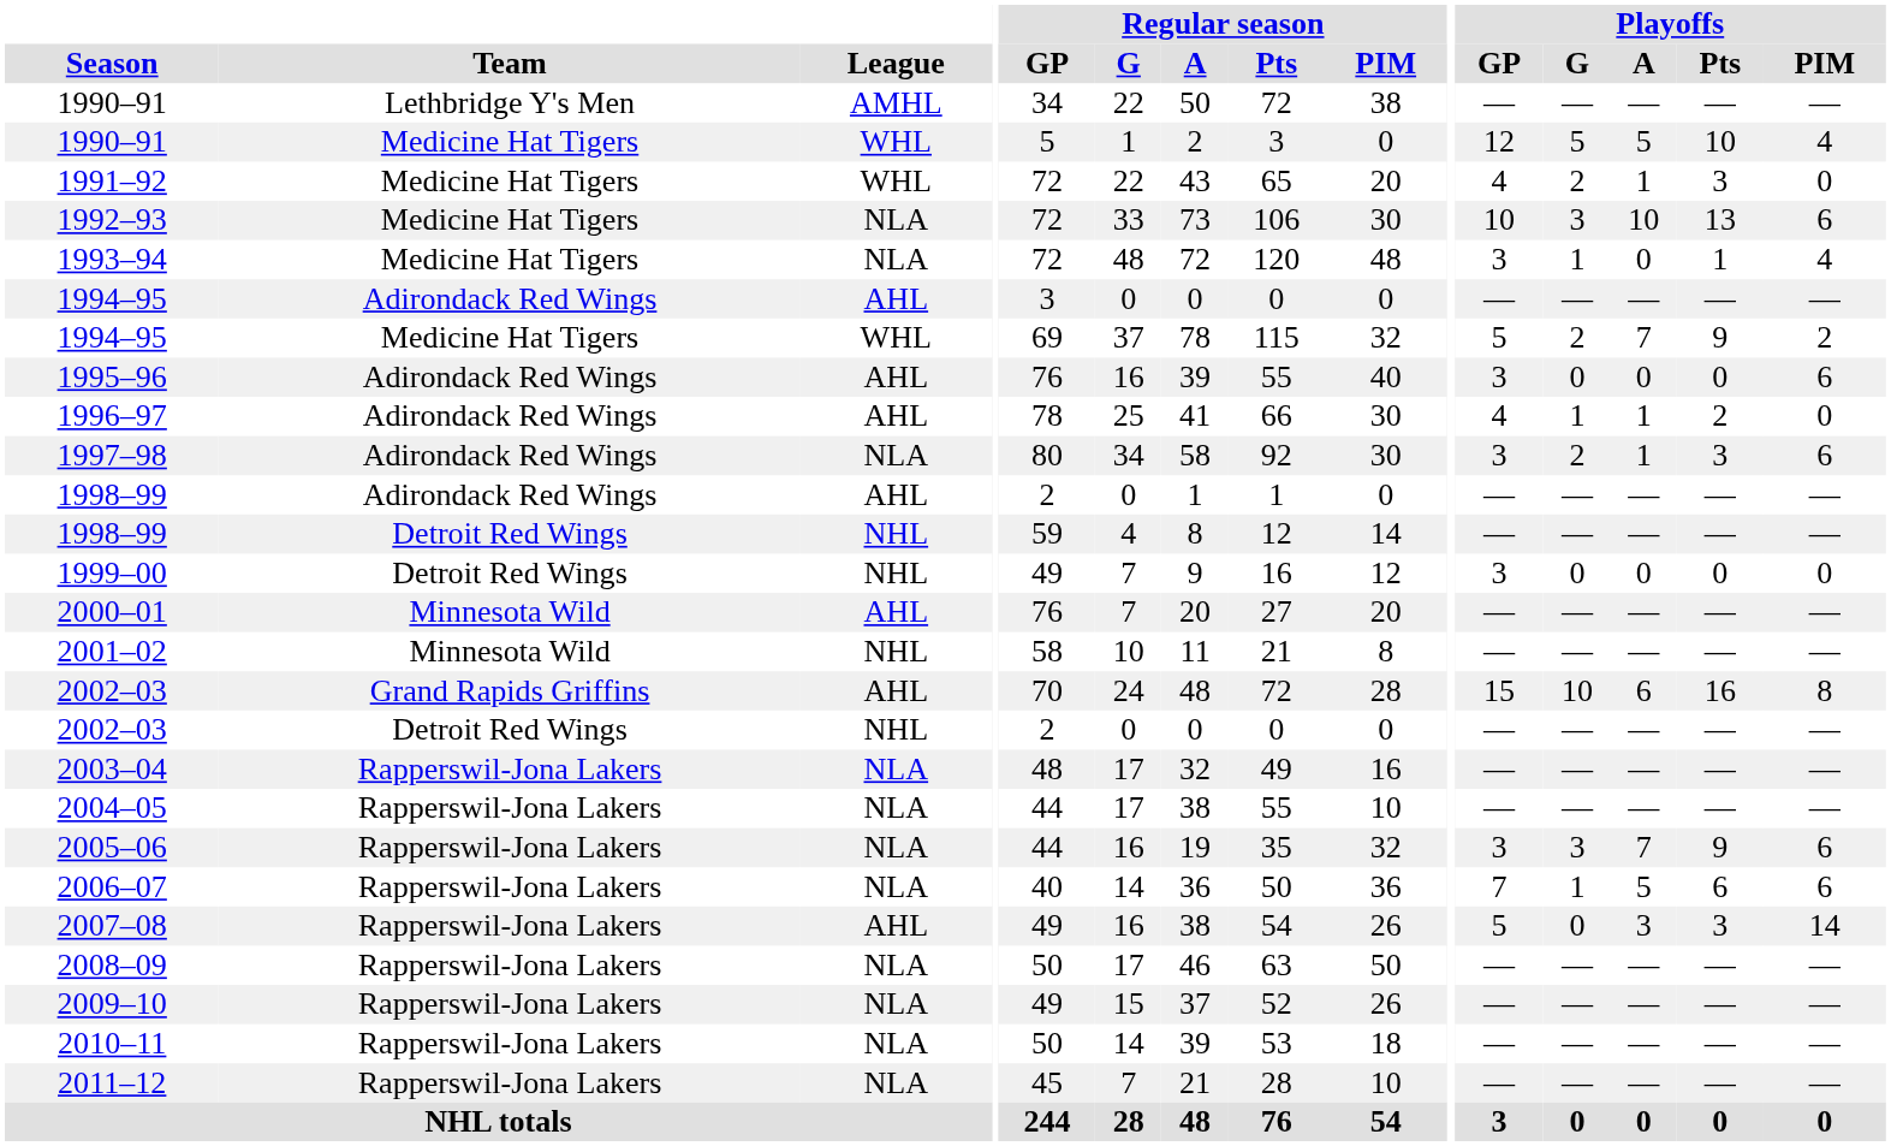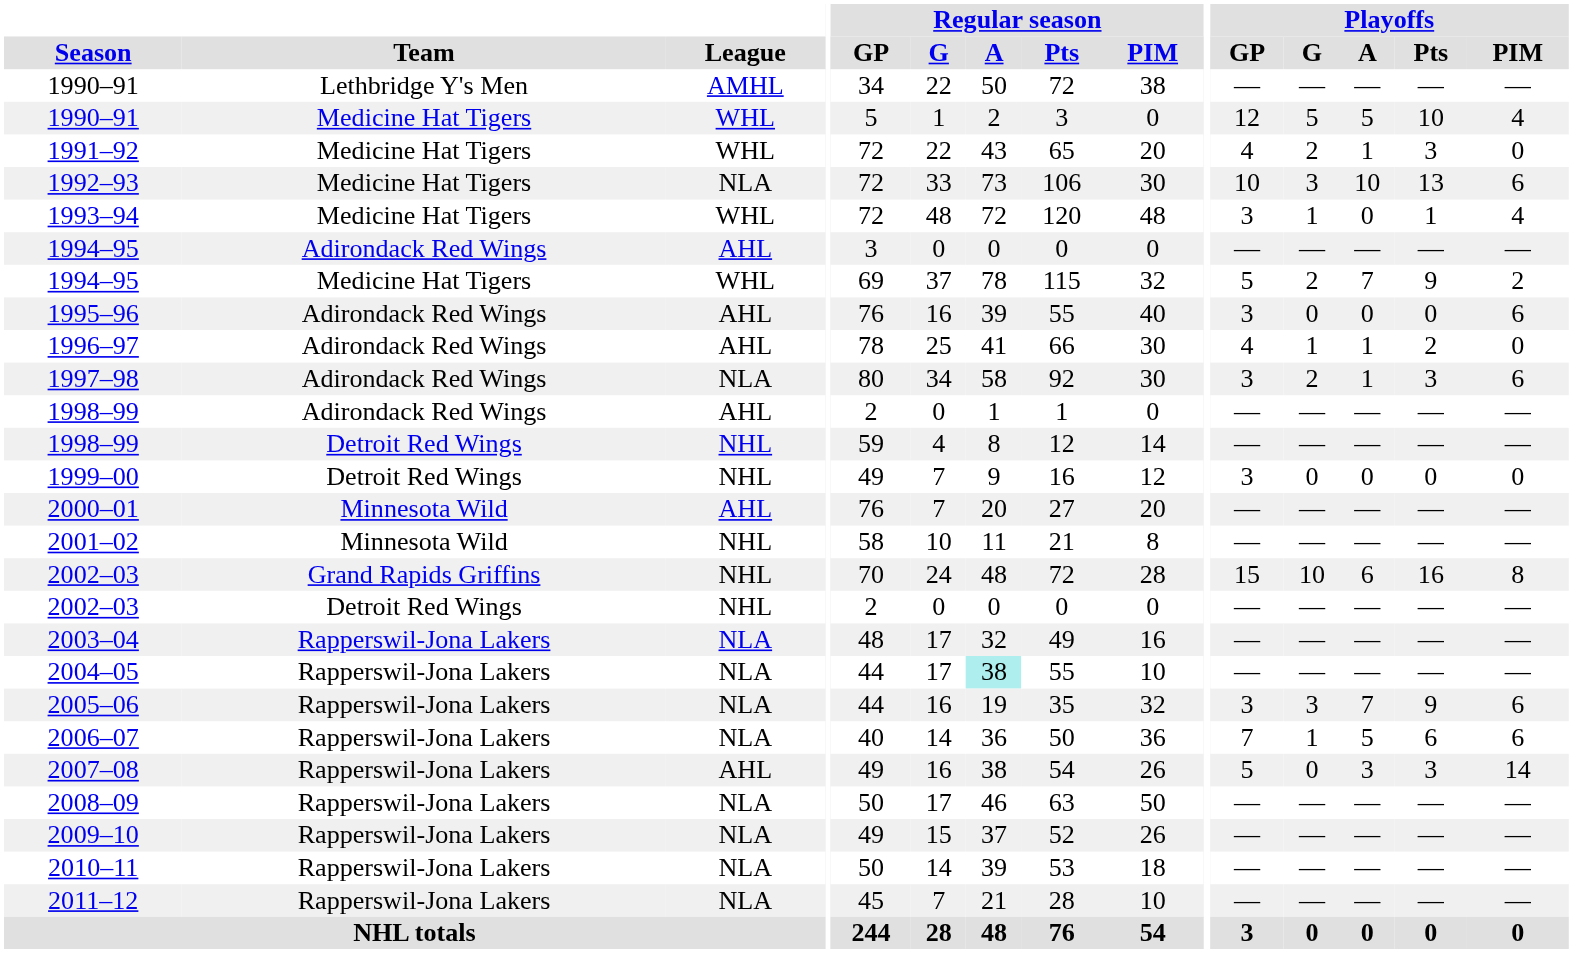1993–94 | League: NLA -> WHL
2002–03 / Grand Rapids Griffins | League: AHL -> NHL
2004–05 | Regular season / A: no background -> paleturquoise background
